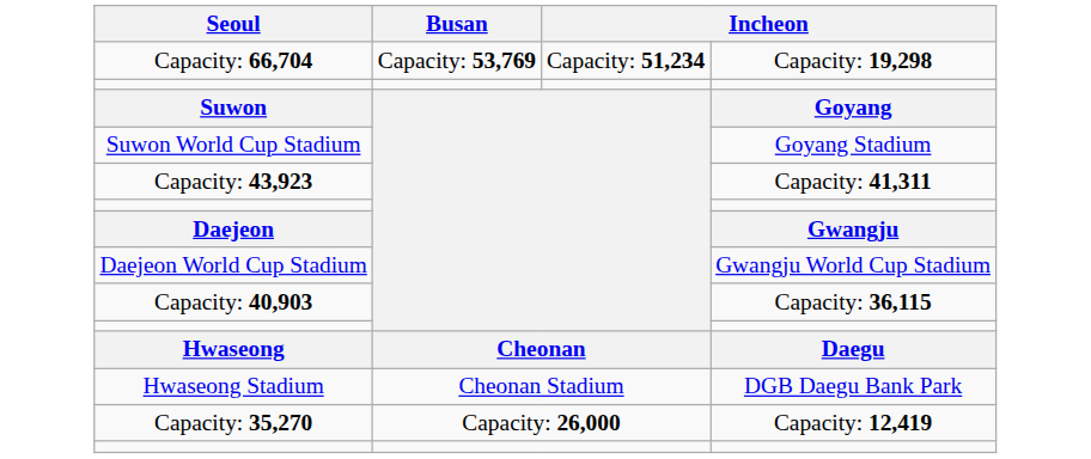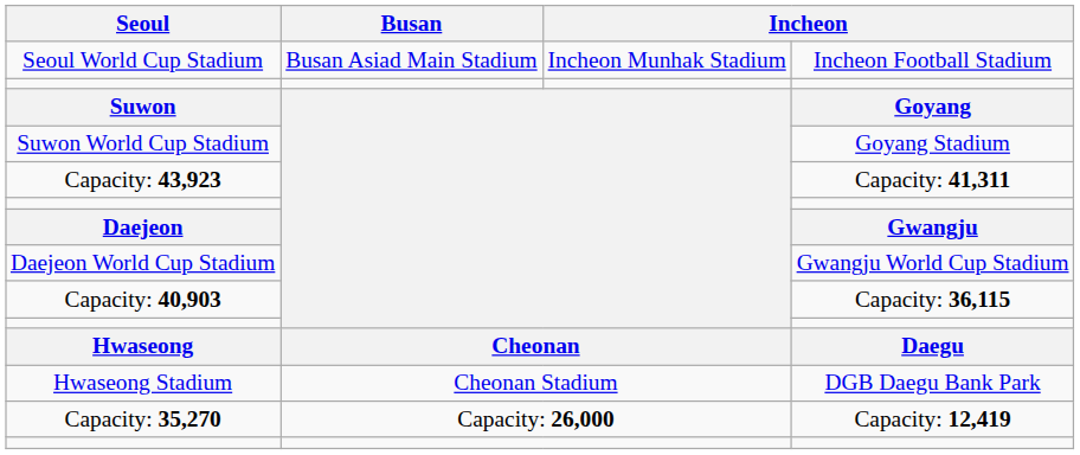+ row: Seoul World Cup Stadium | Busan Asiad Main Stadium | Incheon Munhak Stadium | Incheon Football Stadium
- row: Capacity: 66,704 | Capacity: 53,769 | Capacity: 51,234 | Capacity: 19,298
